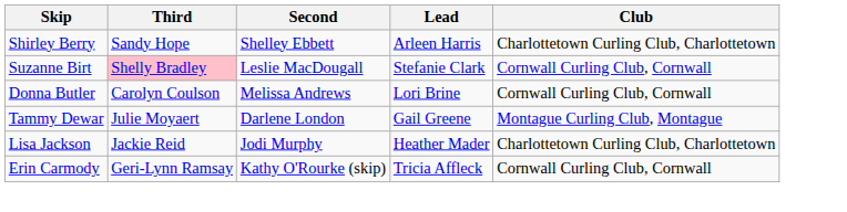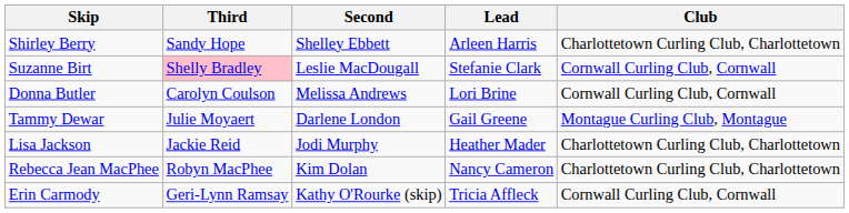+ row: Rebecca Jean MacPhee | Robyn MacPhee | Kim Dolan | Nancy Cameron | Charlottetown Curling Club, Charlottetown
